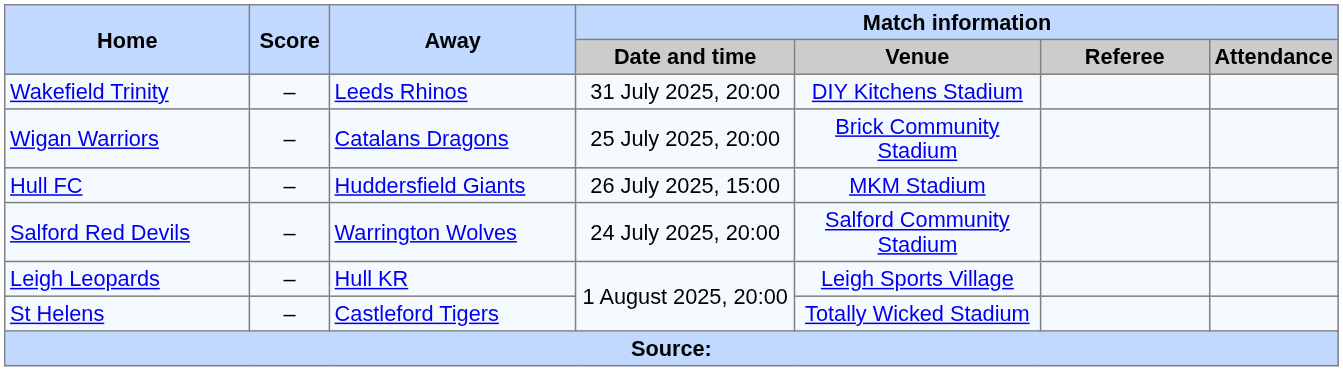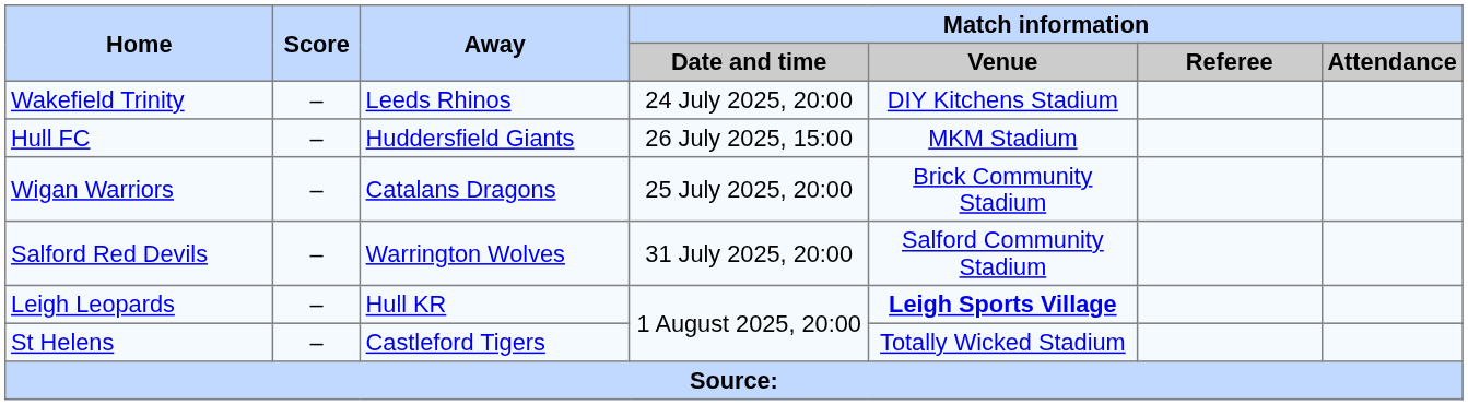Wakefield Trinity | Match information / Date and time: 31 July 2025, 20:00 -> 24 July 2025, 20:00
rows swapped: Wigan Warriors <-> Hull FC
Salford Red Devils | Match information / Date and time: 24 July 2025, 20:00 -> 31 July 2025, 20:00
Leigh Leopards | Match information / Venue: normal -> bold
